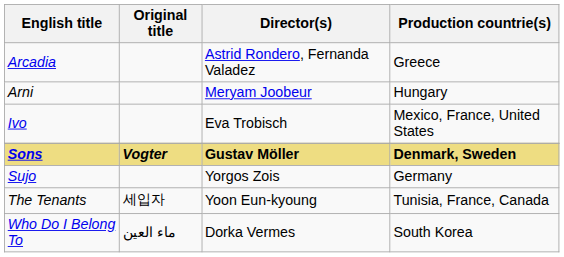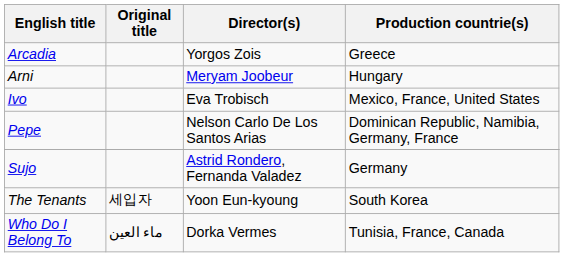Arcadia | Director(s): Astrid Rondero, Fernanda Valadez -> Yorgos Zois
+ row: Pepe | Nelson Carlo De Los Santos Arias | Dominican Republic, Namibia, Germany, France
- row: Sons | Vogter | Gustav Möller | Denmark, Sweden
Sujo | Director(s): Yorgos Zois -> Astrid Rondero, Fernanda Valadez
The Tenants | Production countrie(s): Tunisia, France, Canada -> South Korea
Who Do I Belong To | Production countrie(s): South Korea -> Tunisia, France, Canada
